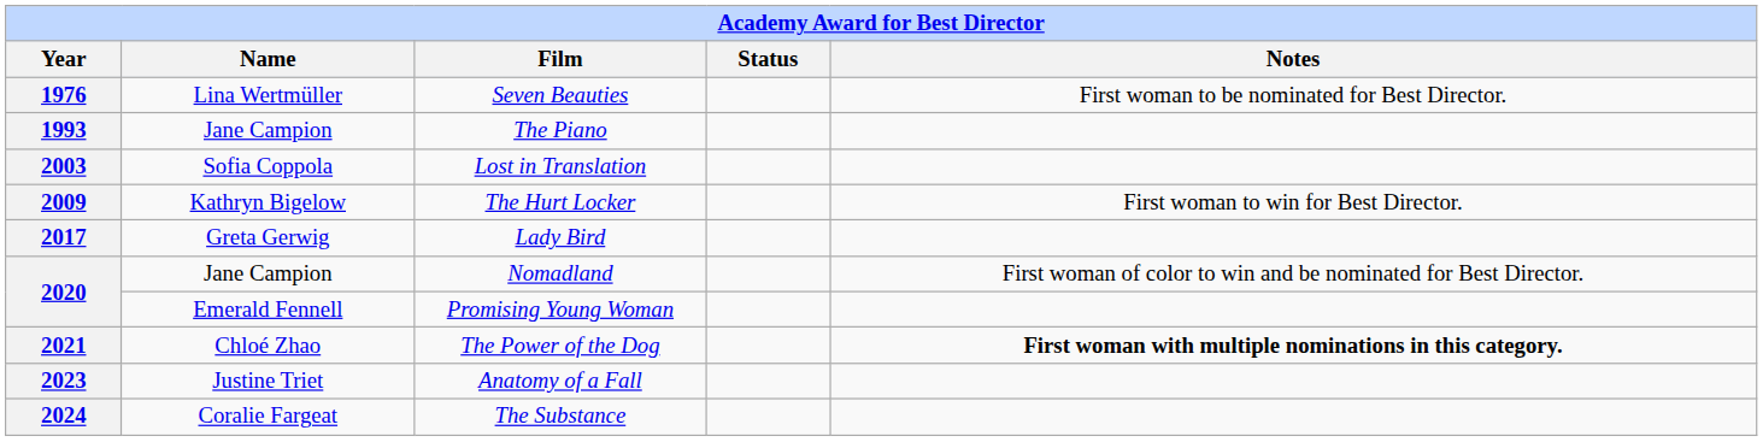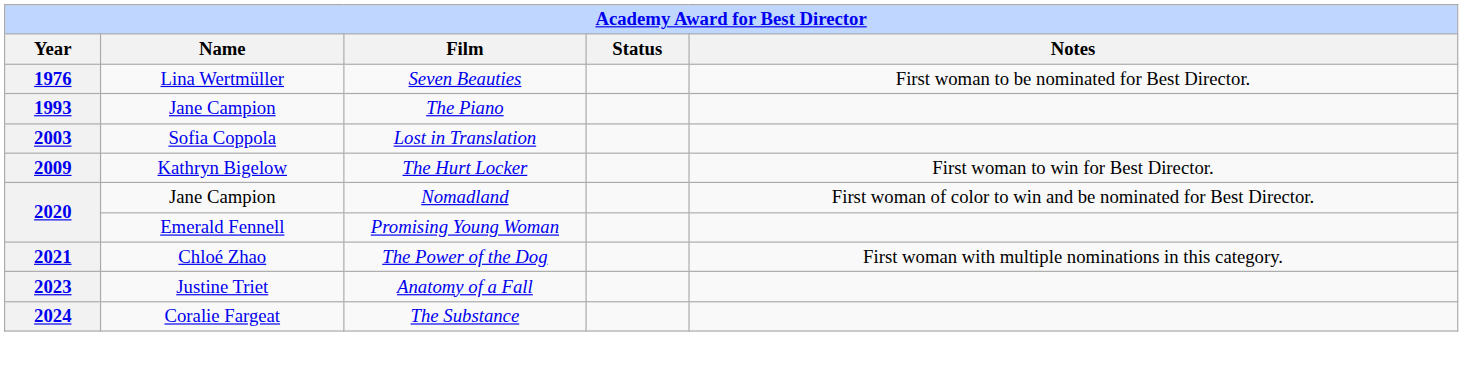- row: 2017 | Greta Gerwig | Lady Bird
2021 | Notes: bold -> normal
